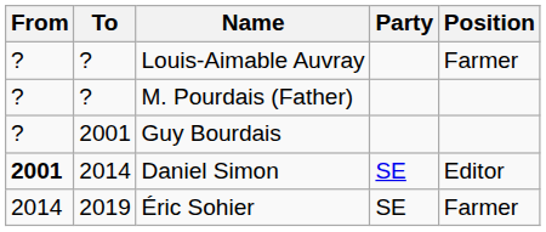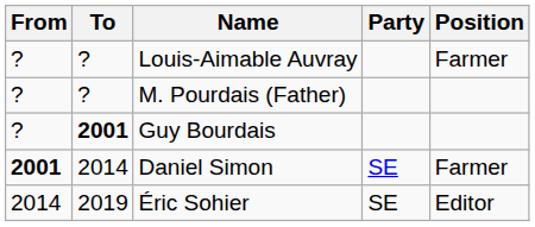Guy Bourdais | To: normal -> bold
Daniel Simon | Position: Editor -> Farmer
Éric Sohier | Position: Farmer -> Editor
